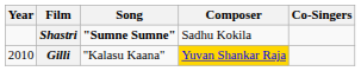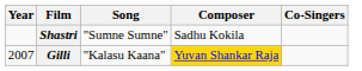Shastri | Song: bold -> normal
Gilli | Year: 2010 -> 2007
